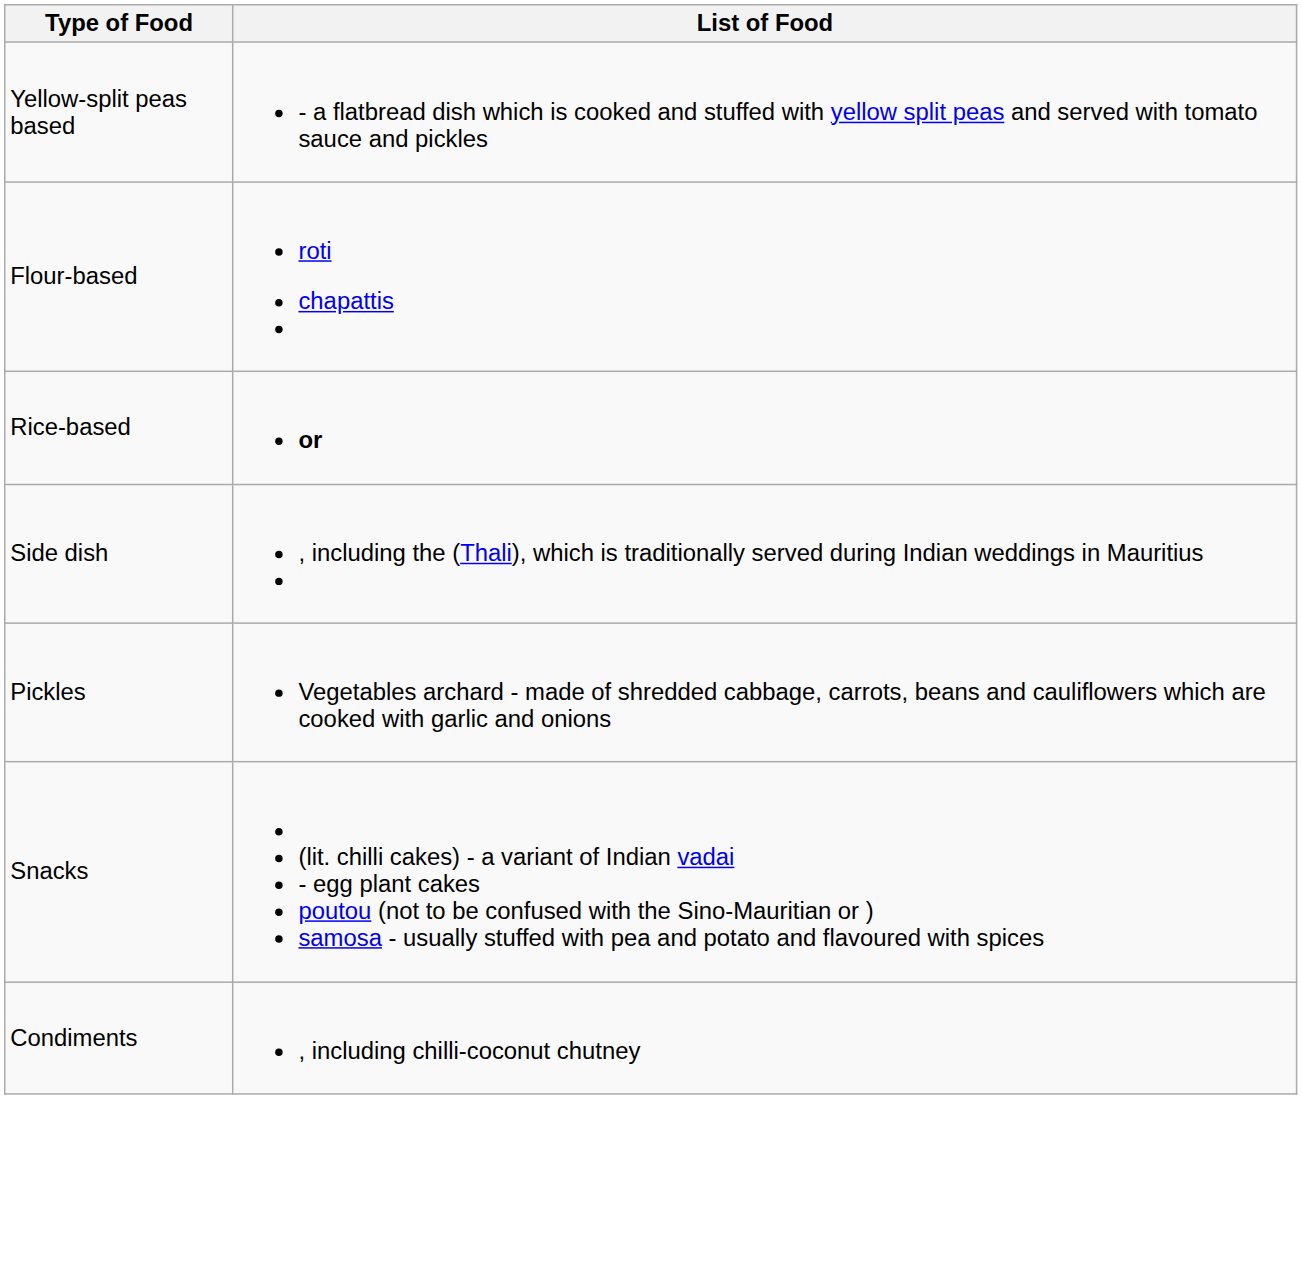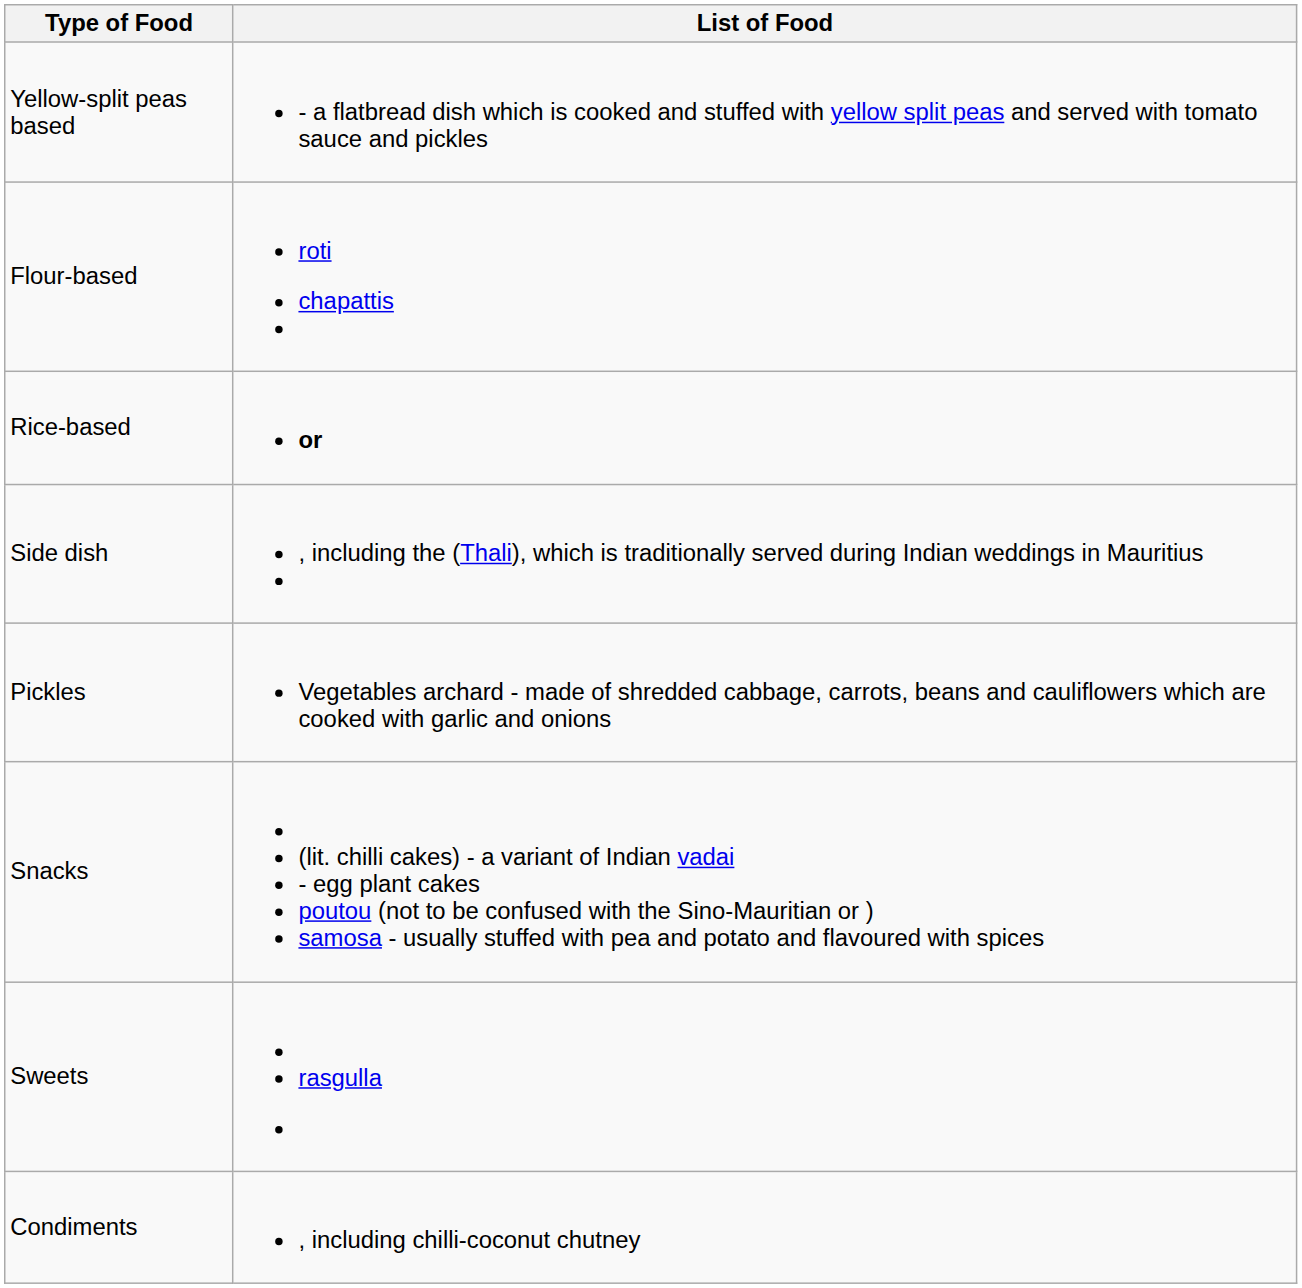+ row: Sweets | rasgulla
